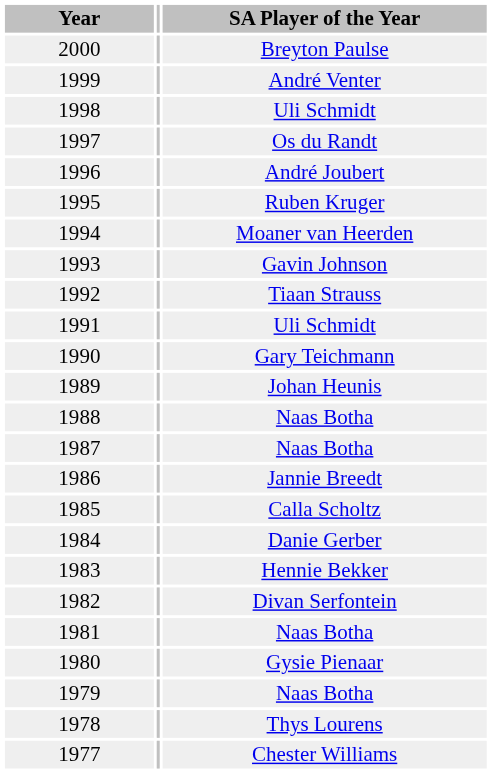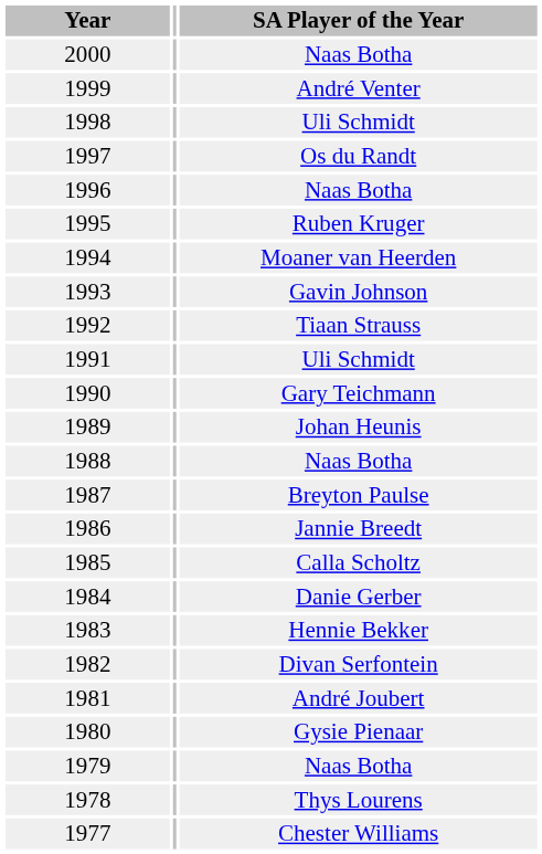2000 | SA Player of the Year: Breyton Paulse -> Naas Botha
1996 | SA Player of the Year: André Joubert -> Naas Botha
1987 | SA Player of the Year: Naas Botha -> Breyton Paulse
1981 | SA Player of the Year: Naas Botha -> André Joubert
